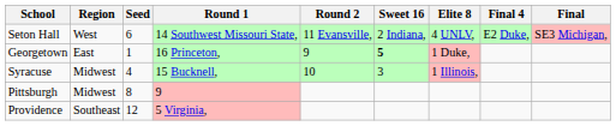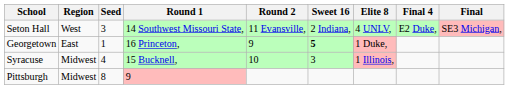Seton Hall | Seed: 6 -> 3
- row: Providence | Southeast | 12 | 5 Virginia,
